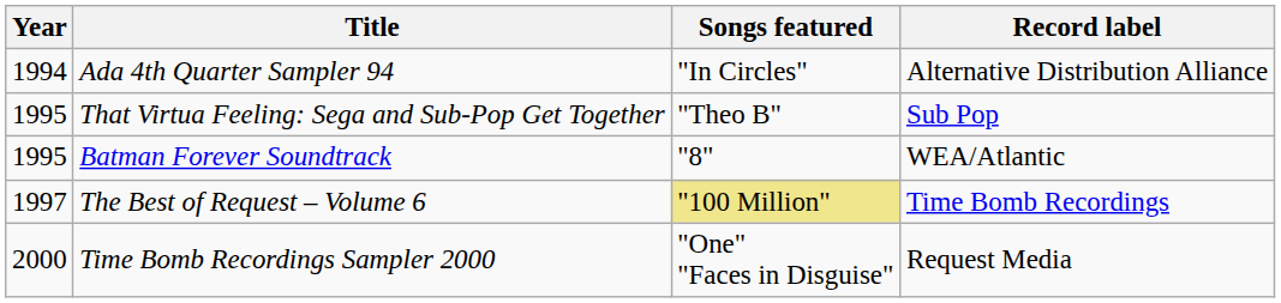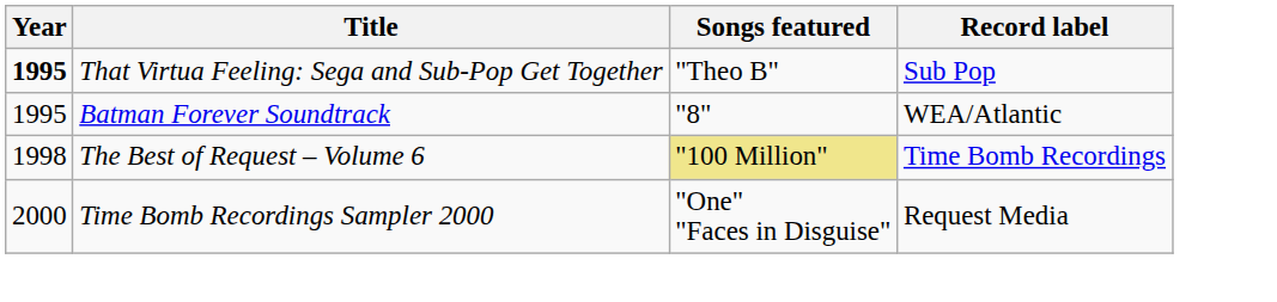- row: 1994 | Ada 4th Quarter Sampler 94 | "In Circles" | Alternative Distribution Alliance
That Virtua Feeling: Sega and Sub-Pop Get Together | Year: normal -> bold
The Best of Request – Volume 6 | Year: 1997 -> 1998
